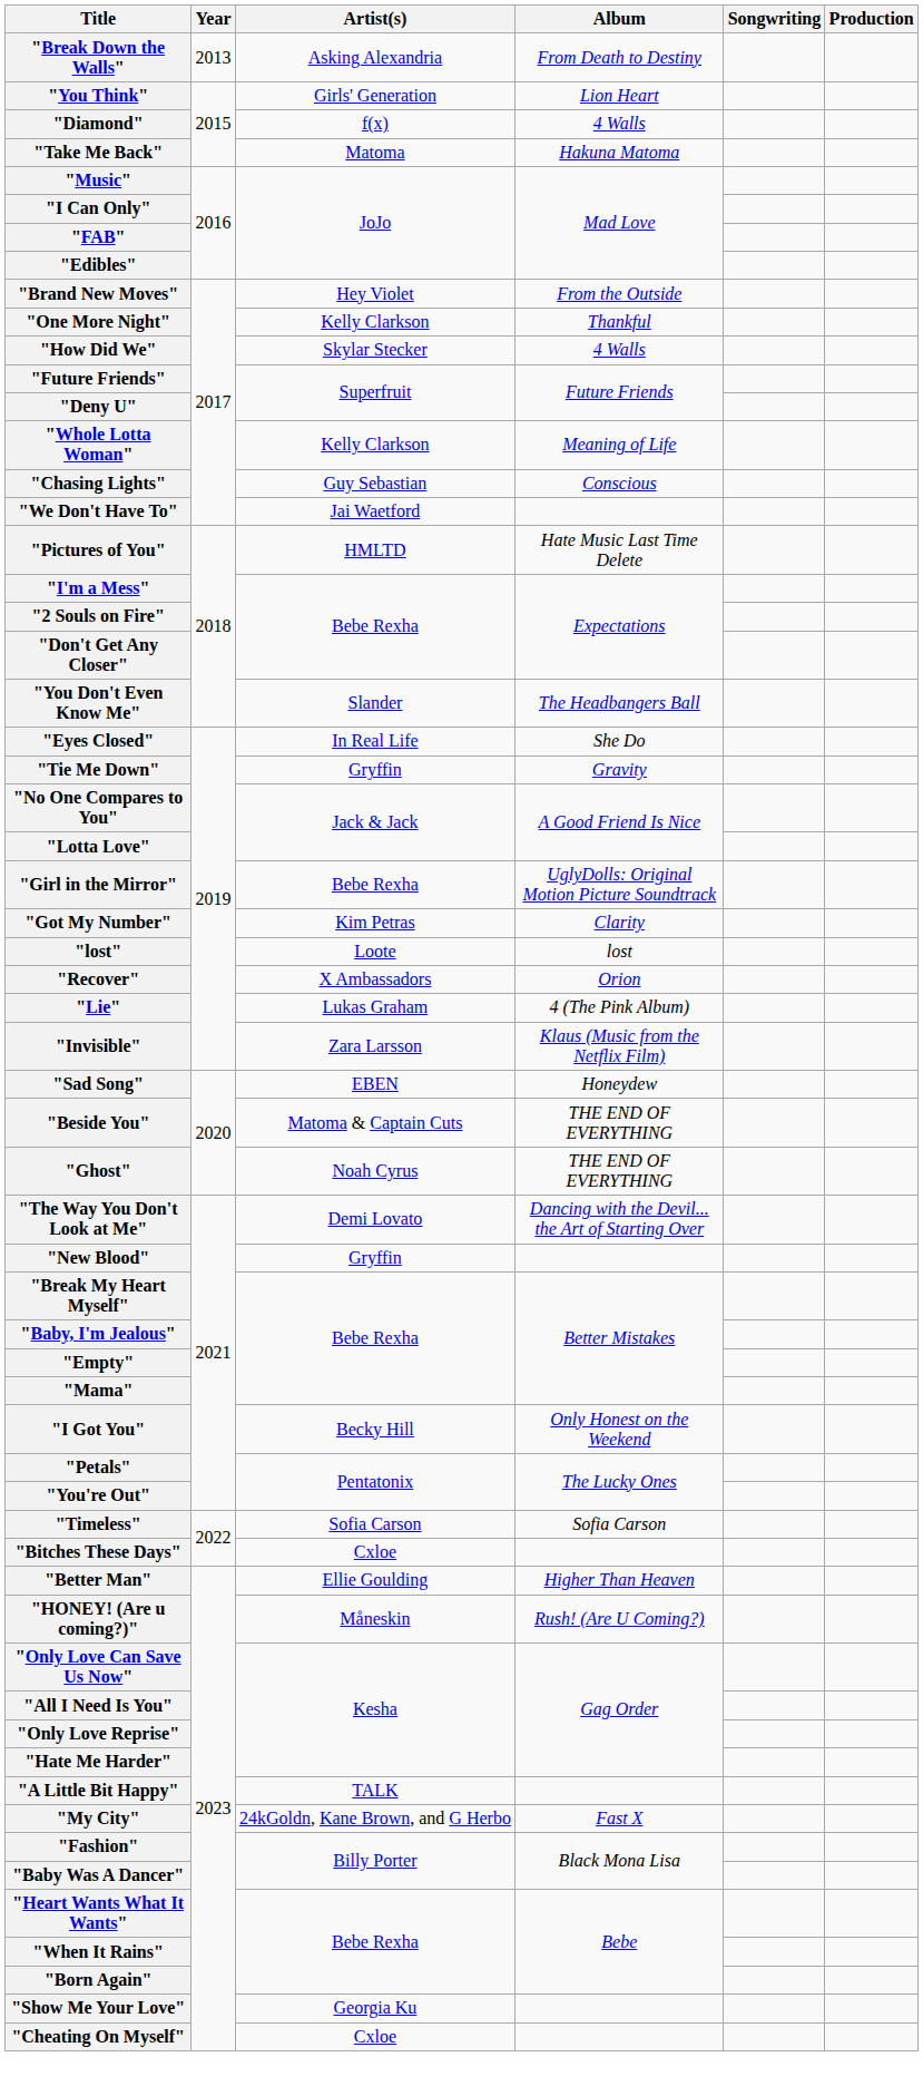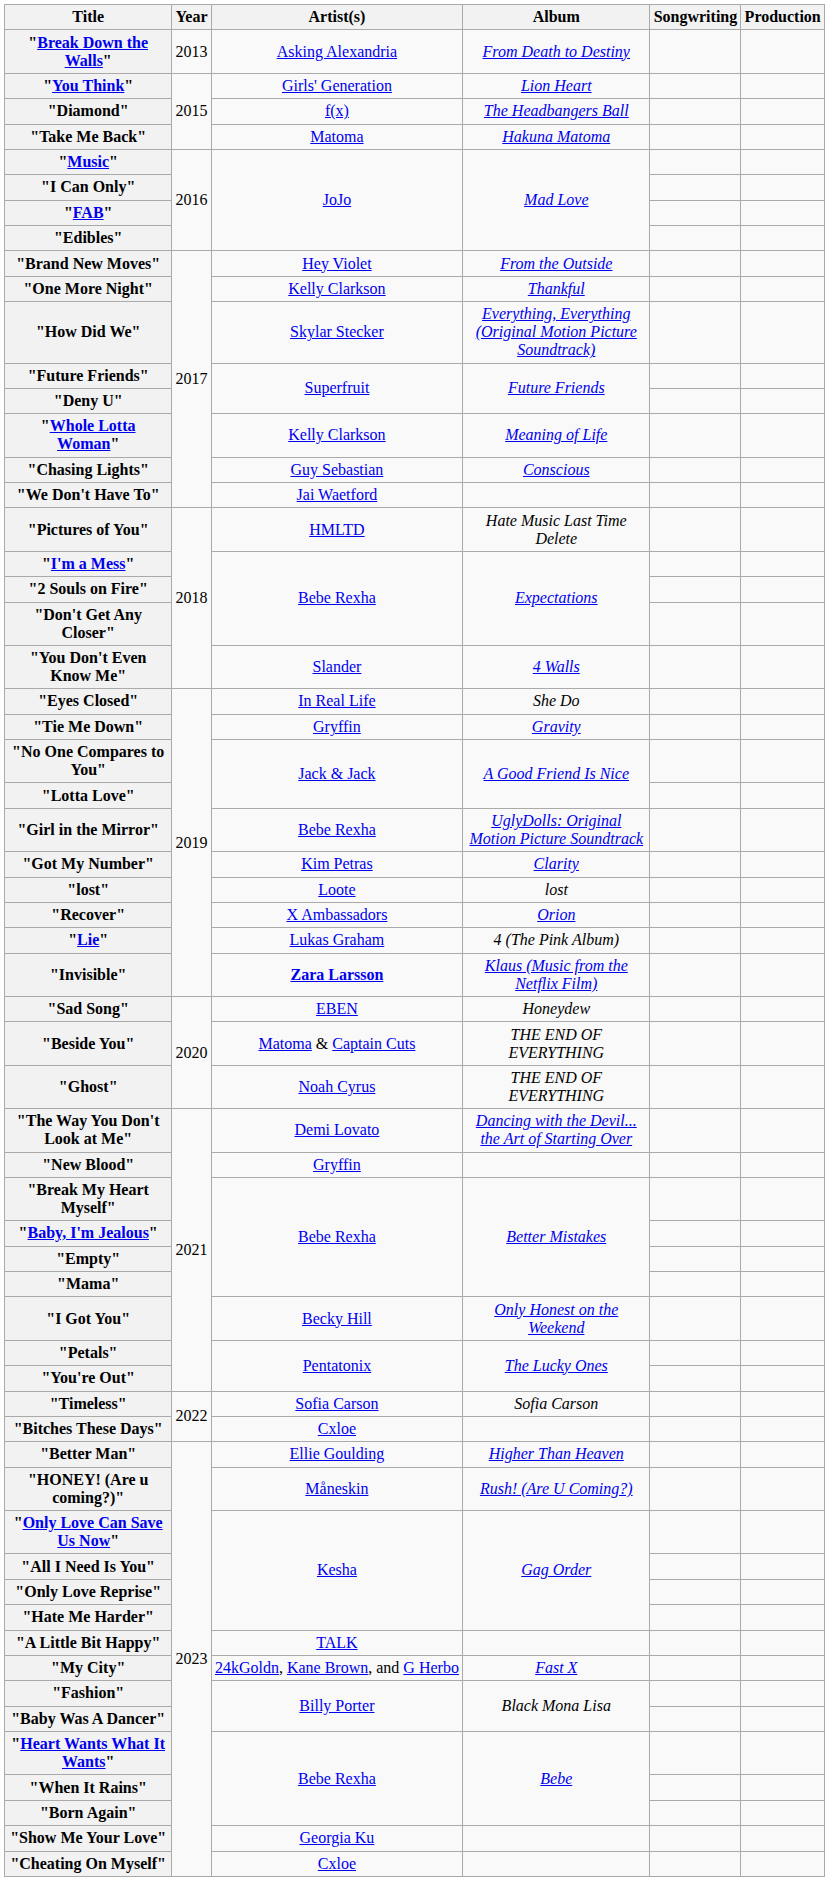"Diamond" | Album: 4 Walls -> The Headbangers Ball
"How Did We" | Album: 4 Walls -> Everything, Everything (Original Motion Picture Soundtrack)
"You Don't Even Know Me" | Album: The Headbangers Ball -> 4 Walls
"Invisible" | Artist(s): normal -> bold
